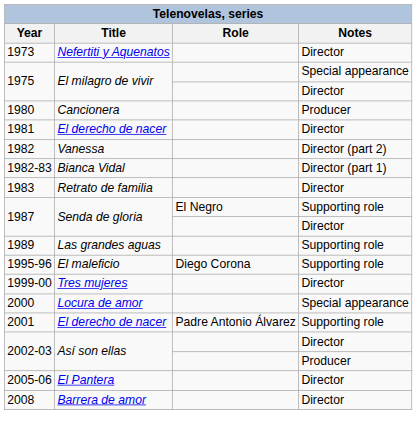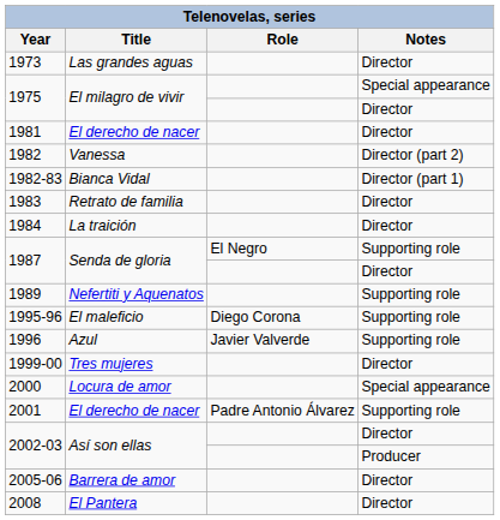1973 | Title: Nefertiti y Aquenatos -> Las grandes aguas
- row: 1980 | Cancionera | Producer
+ row: 1984 | La traición | Director
1989 | Title: Las grandes aguas -> Nefertiti y Aquenatos
+ row: 1996 | Azul | Javier Valverde | Supporting role
2005-06 | Title: El Pantera -> Barrera de amor
2008 | Title: Barrera de amor -> El Pantera
